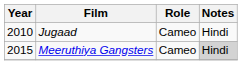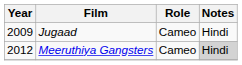Jugaad | Year: 2010 -> 2009
Meeruthiya Gangsters | Year: 2015 -> 2012
